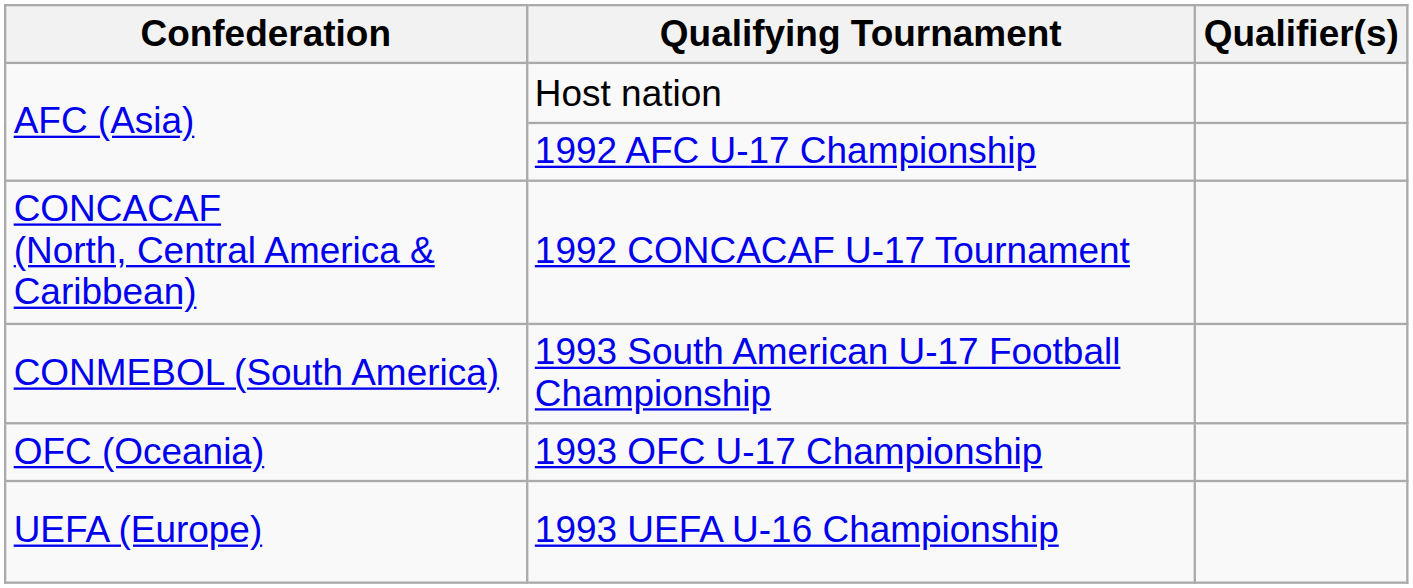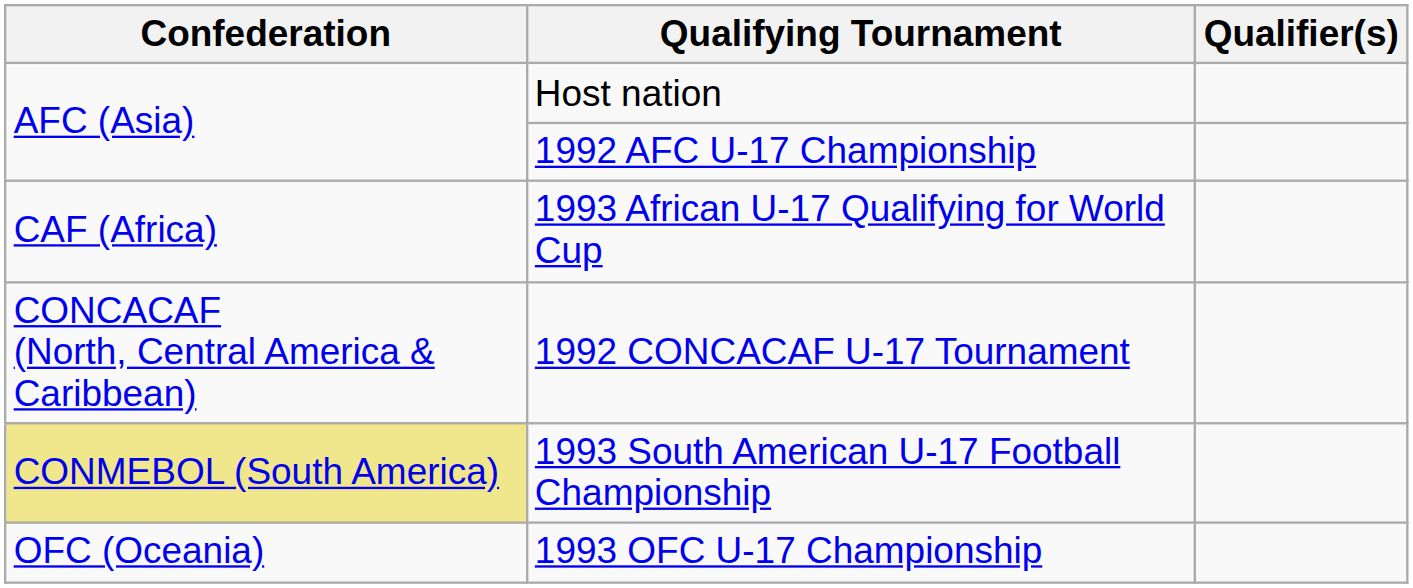+ row: CAF (Africa) | 1993 African U-17 Qualifying for World Cup
1993 South American U-17 Football Championship | Confederation: no background -> khaki background
- row: UEFA (Europe) | 1993 UEFA U-16 Championship
